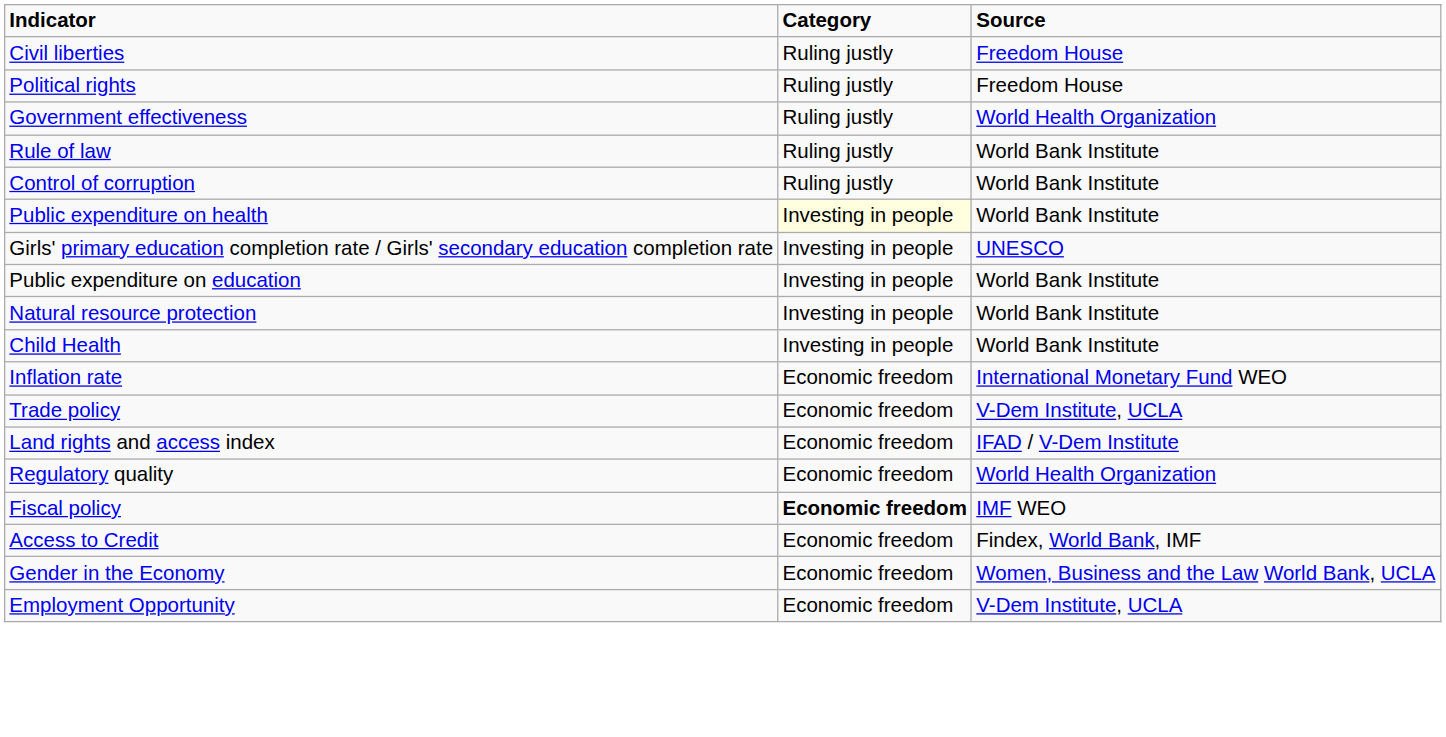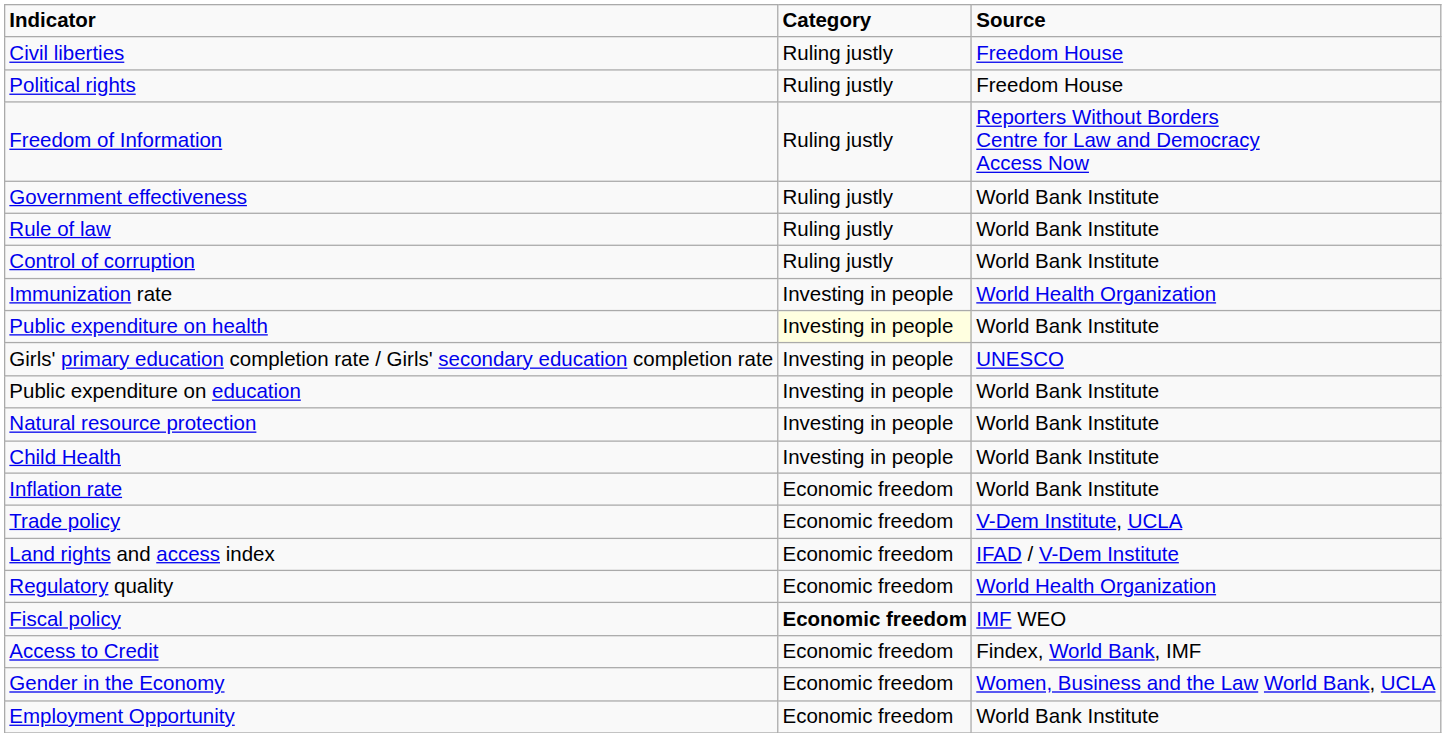+ row: Freedom of Information | Ruling justly | Reporters Without Borders Centre for Law and Democracy Access Now
Government effectiveness | Source: World Health Organization -> World Bank Institute
+ row: Immunization rate | Investing in people | World Health Organization
Inflation rate | Source: International Monetary Fund WEO -> World Bank Institute
Employment Opportunity | Source: V-Dem Institute, UCLA -> World Bank Institute
